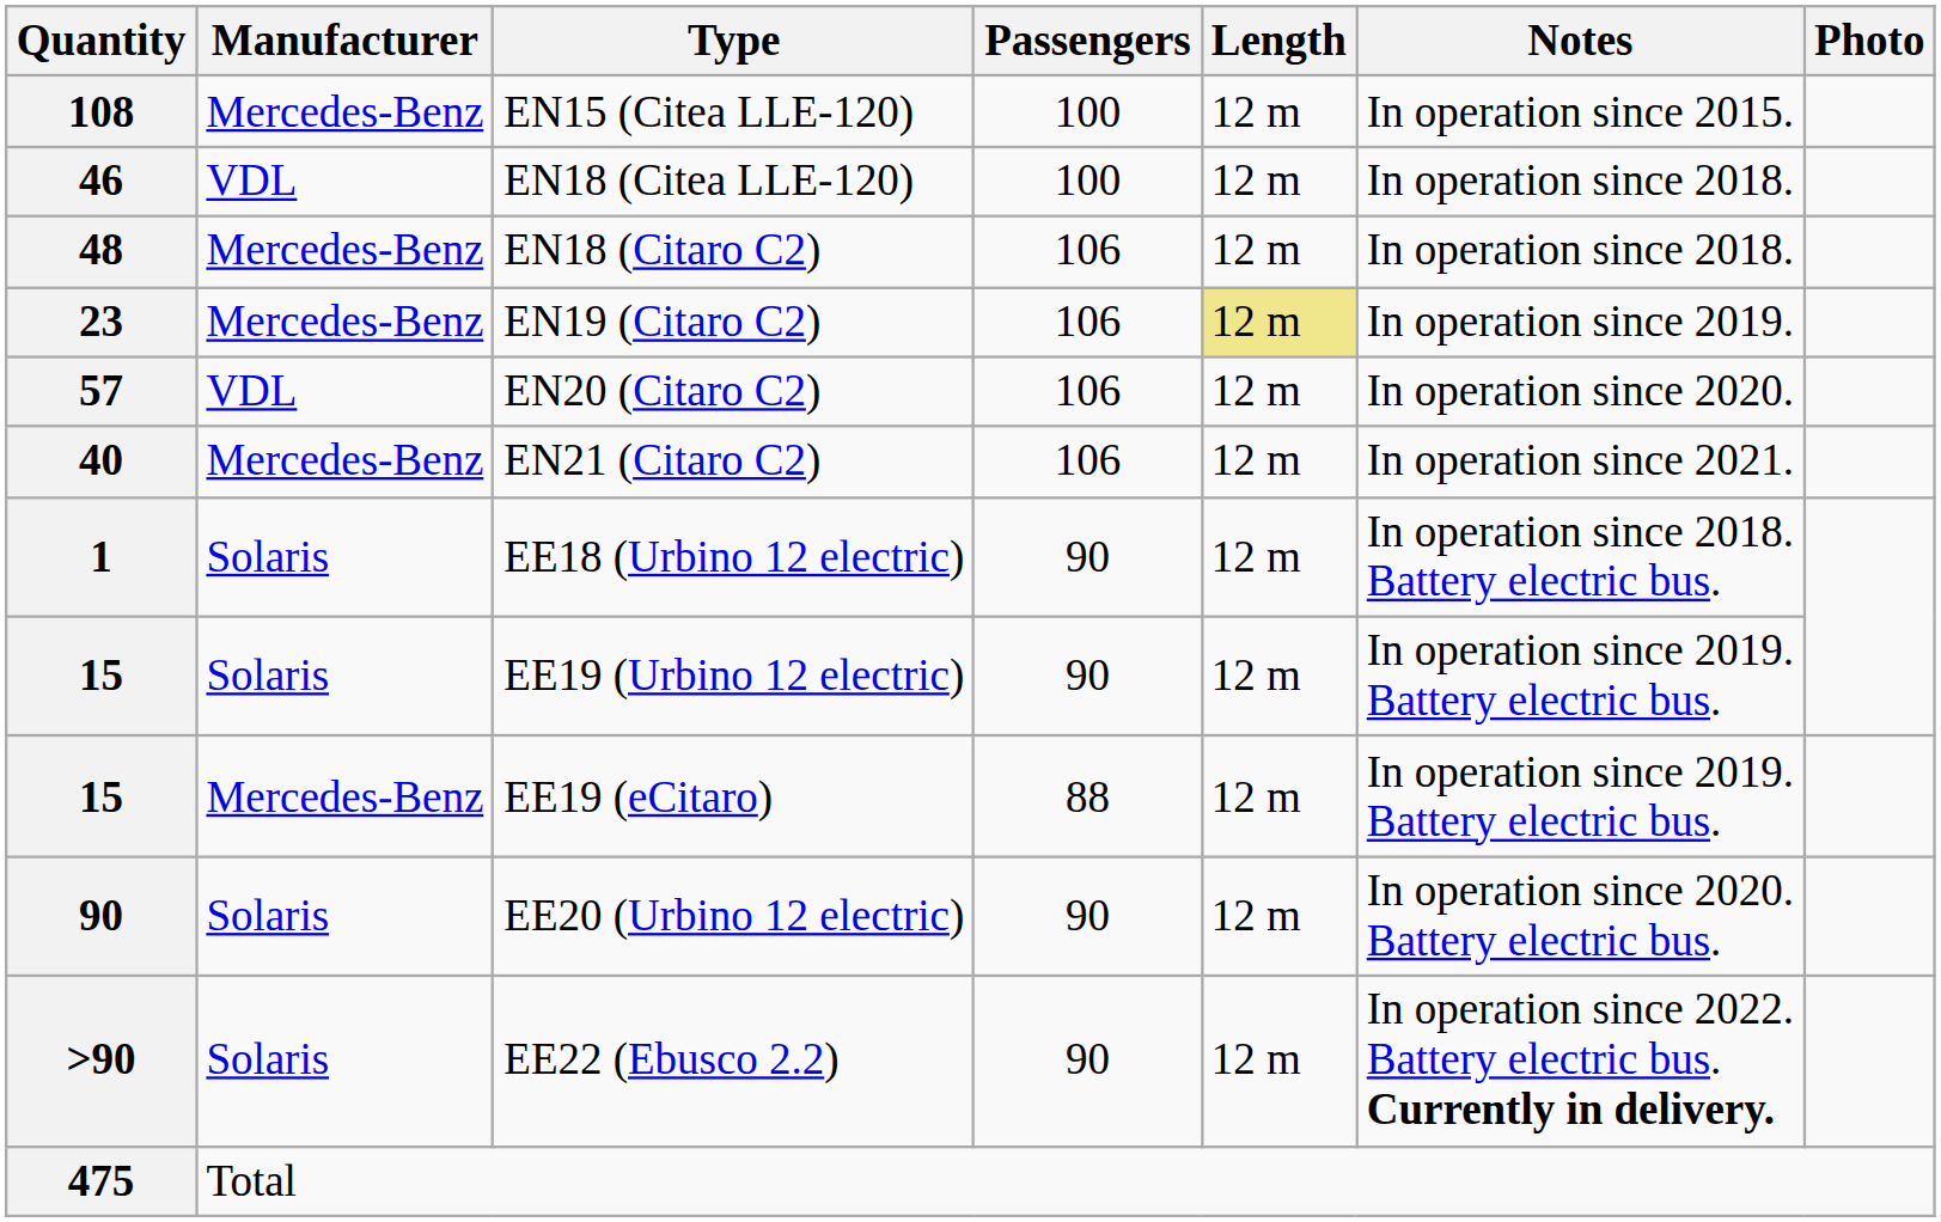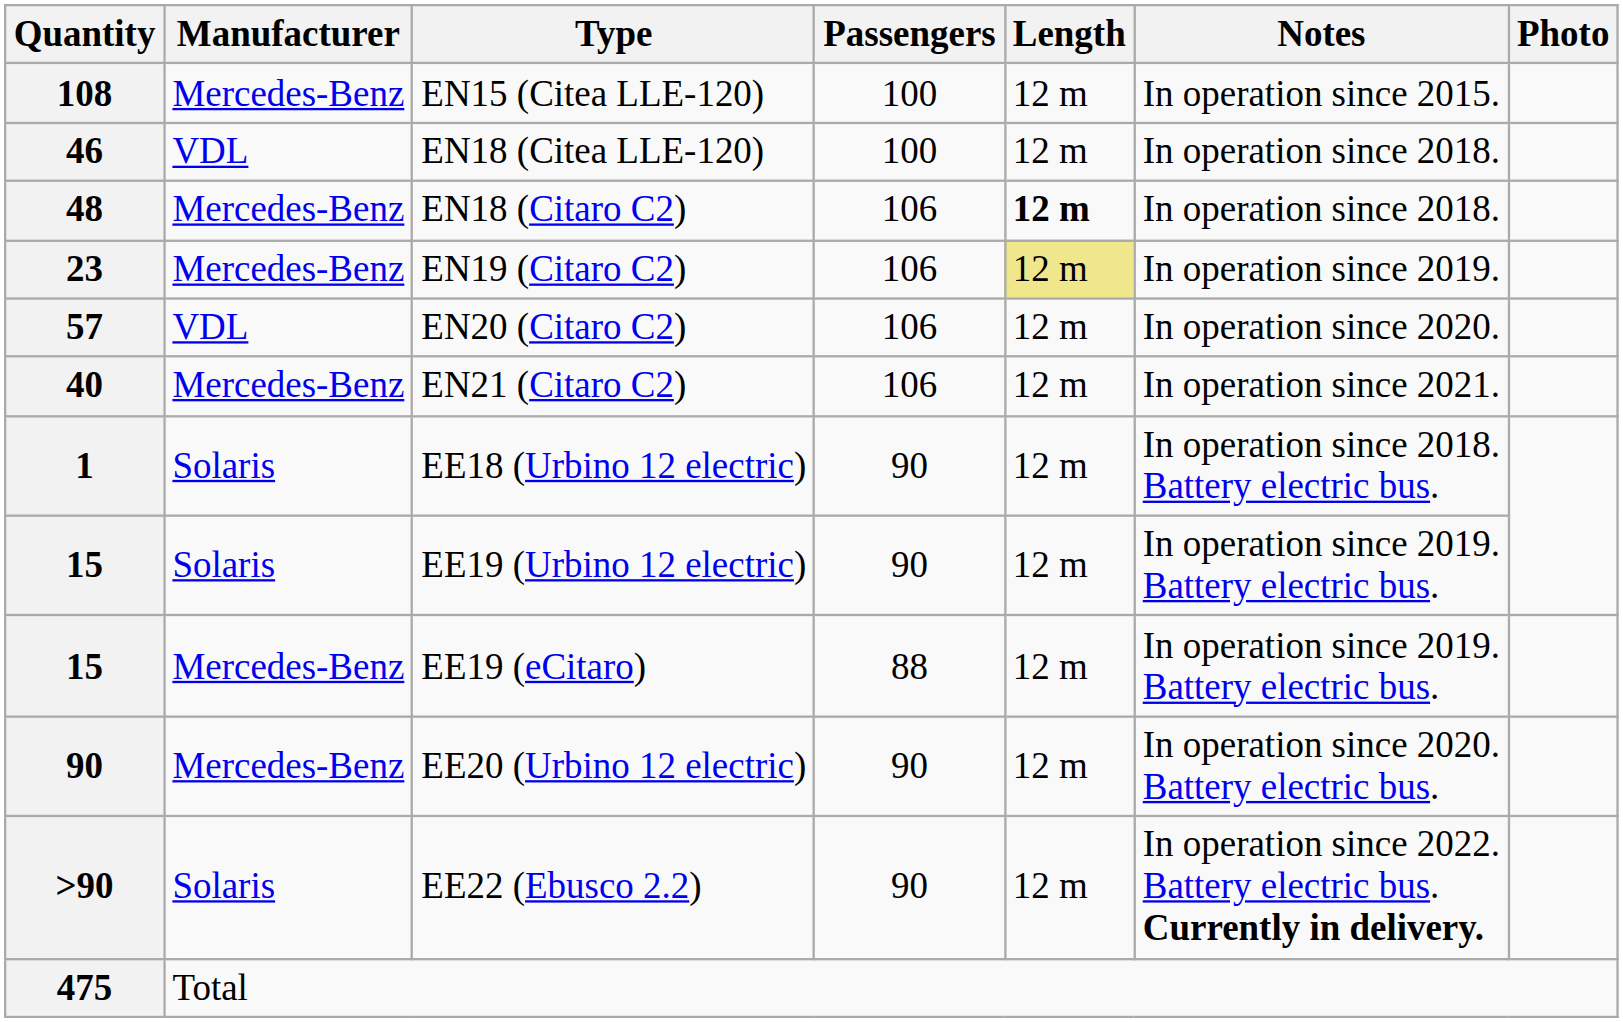EN18 (Citaro C2) | Length: normal -> bold
EE20 (Urbino 12 electric) | Manufacturer: Solaris -> Mercedes-Benz
